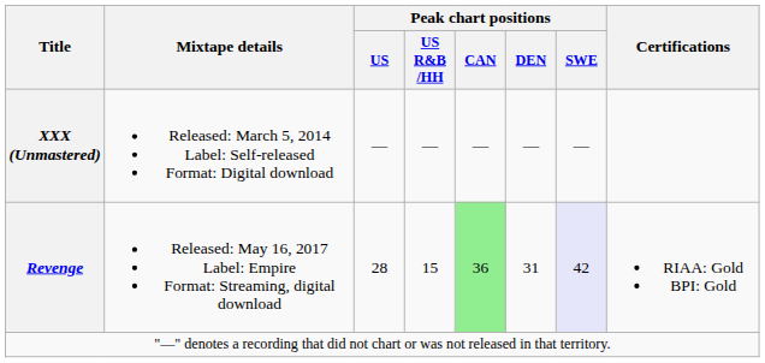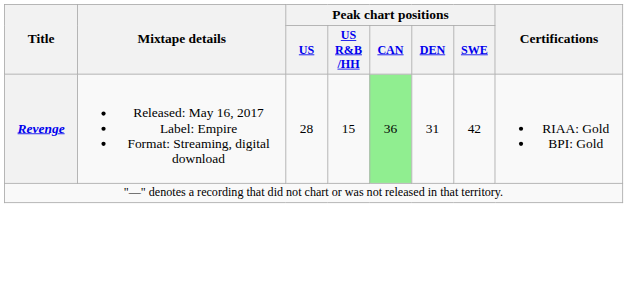- row: XXX (Unmastered) | Released: March 5, 2014 Label: Self-released Format: Digital download | — | — | — | — | —
Revenge | Peak chart positions / SWE: lavender background -> no background
